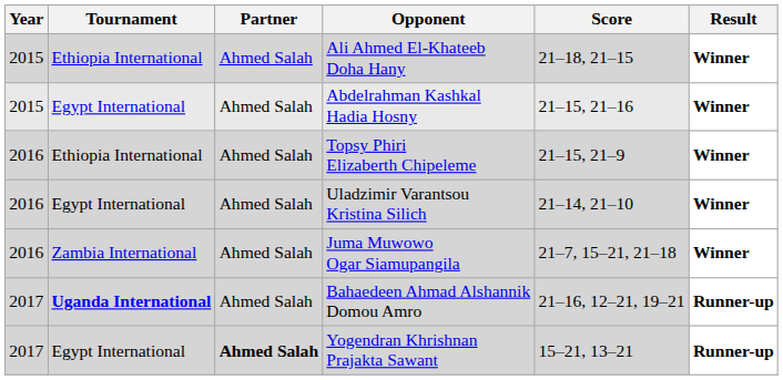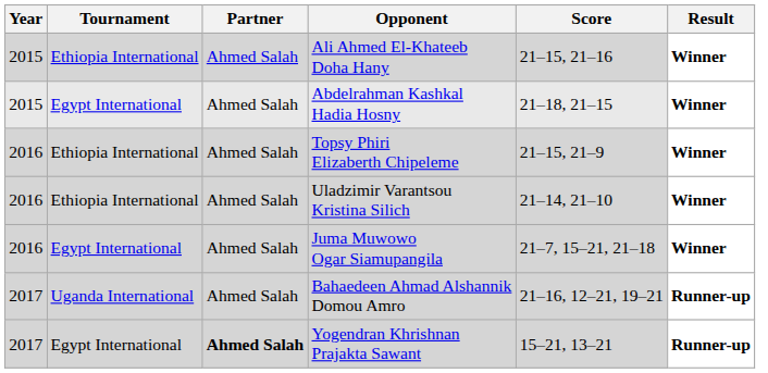Ali Ahmed El-Khateeb Doha Hany | Score: 21–18, 21–15 -> 21–15, 21–16
Abdelrahman Kashkal Hadia Hosny | Score: 21–15, 21–16 -> 21–18, 21–15
Uladzimir Varantsou Kristina Silich | Tournament: Egypt International -> Ethiopia International
Juma Muwowo Ogar Siamupangila | Tournament: Zambia International -> Egypt International
Bahaedeen Ahmad Alshannik Domou Amro | Tournament: bold -> normal
